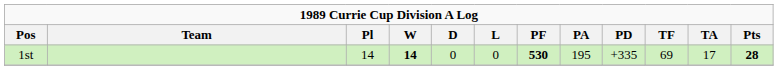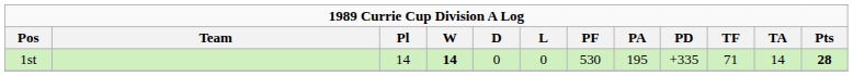1st | PF: bold -> normal
1st | TF: 69 -> 71
1st | TA: 17 -> 14
